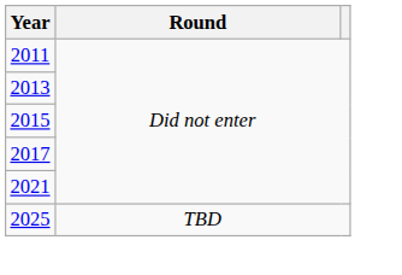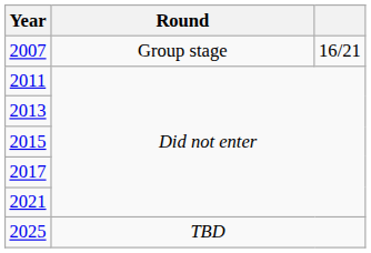+ row: 2007 | Group stage | 16/21
